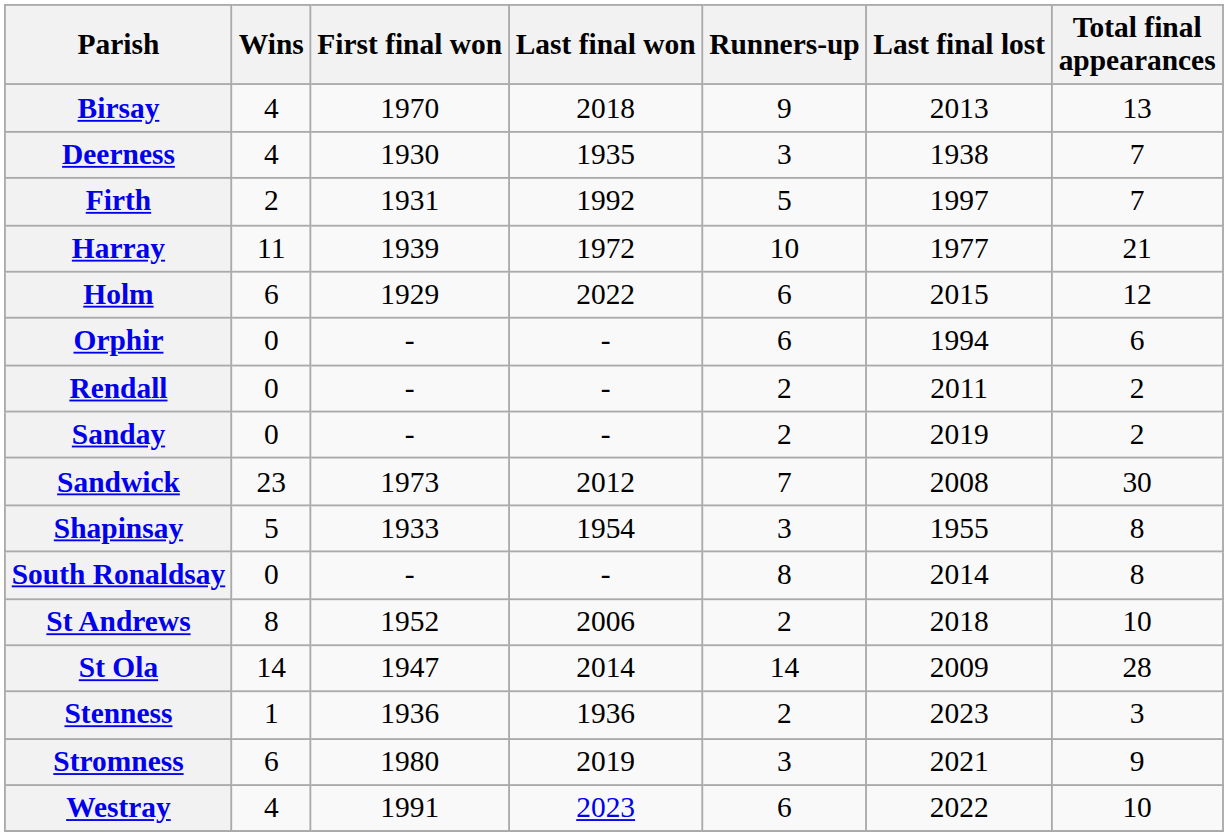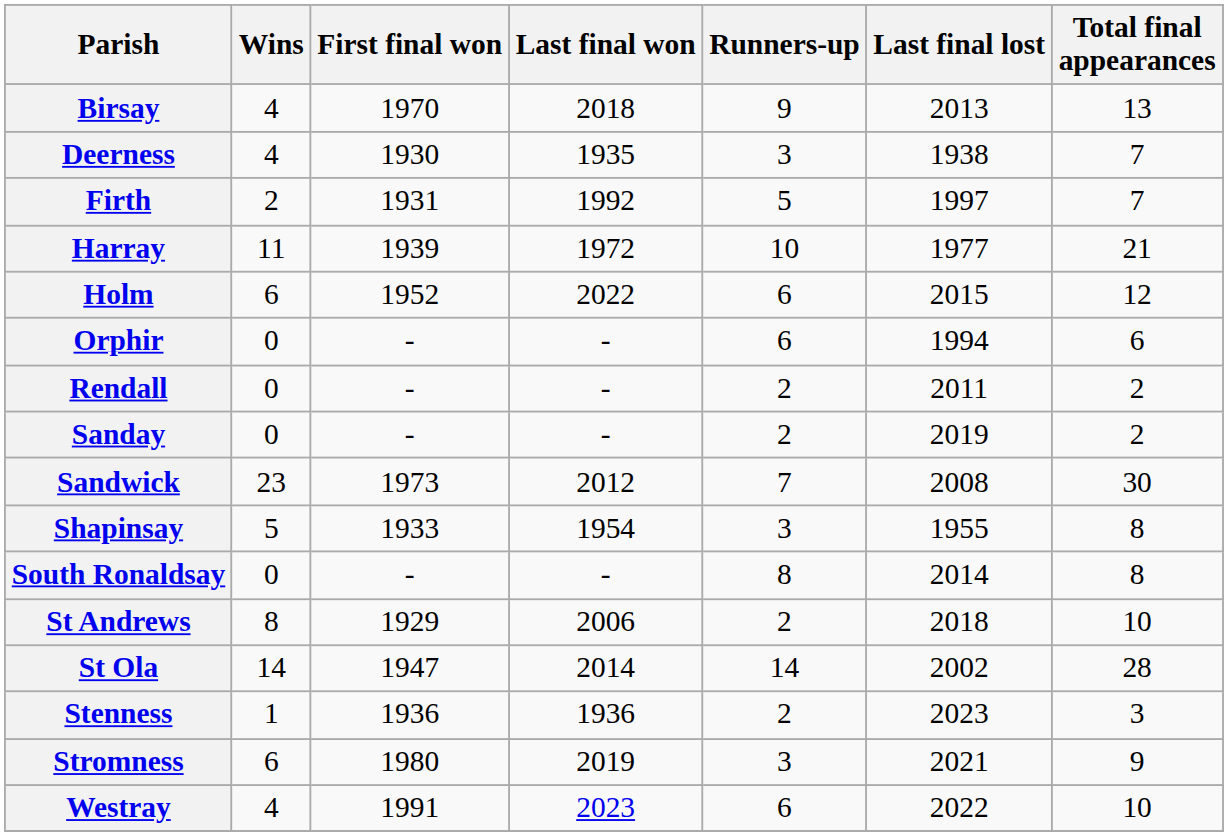Holm | First final won: 1929 -> 1952
St Andrews | First final won: 1952 -> 1929
St Ola | Last final lost: 2009 -> 2002
